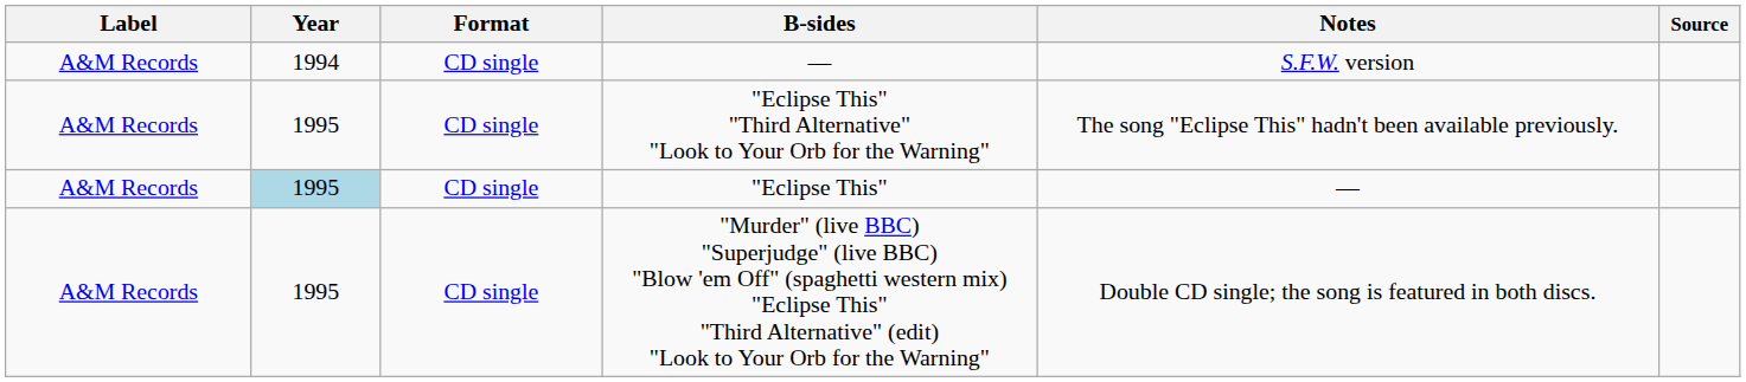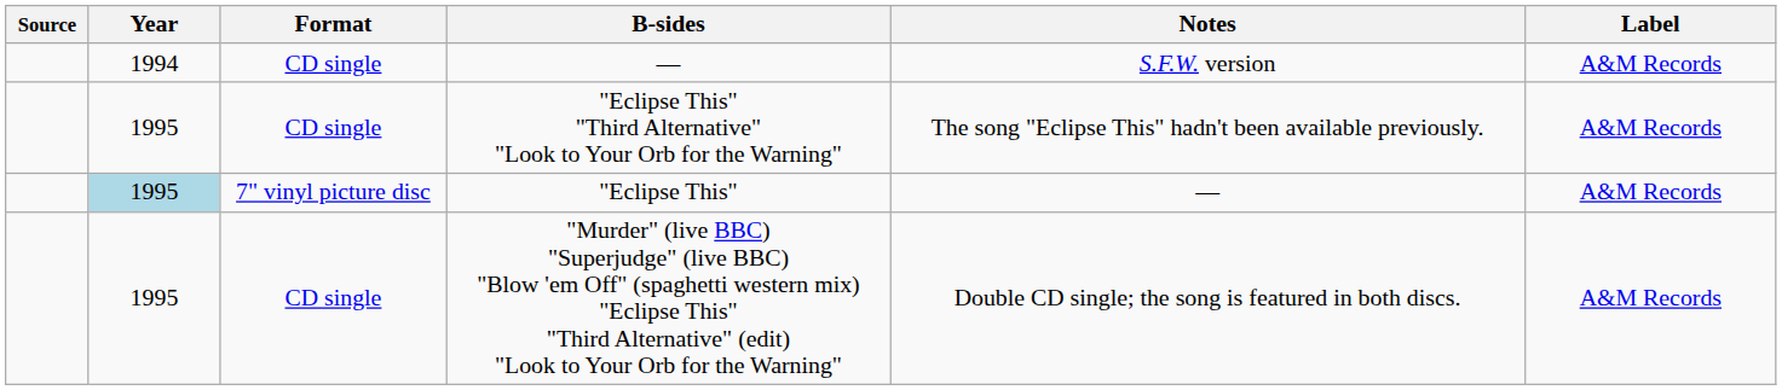columns swapped: Label <-> Source
"Eclipse This" | Format: CD single -> 7" vinyl picture disc
